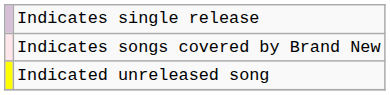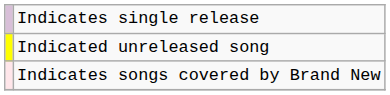rows swapped: Indicated unreleased song <-> Indicates songs covered by Brand New
